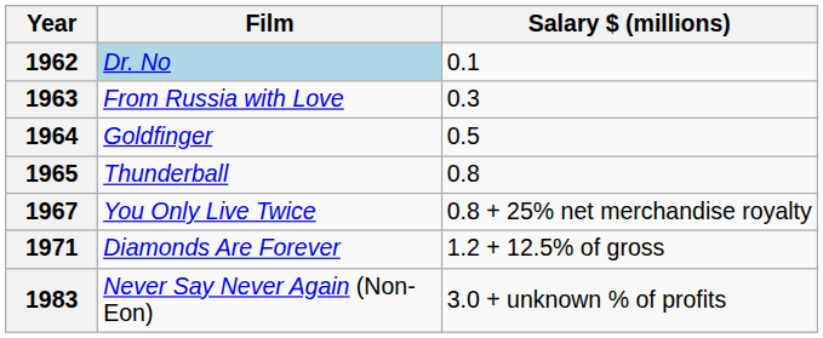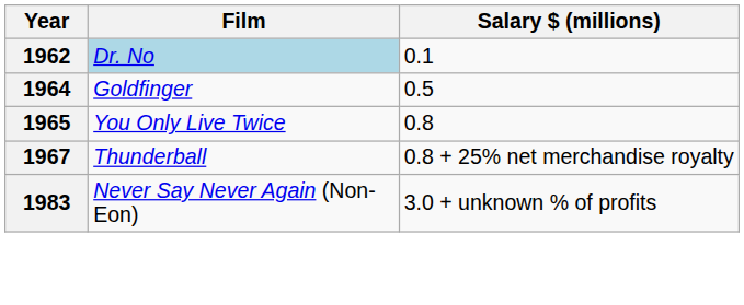- row: 1963 | From Russia with Love | 0.3
1965 | Film: Thunderball -> You Only Live Twice
1967 | Film: You Only Live Twice -> Thunderball
- row: 1971 | Diamonds Are Forever | 1.2 + 12.5% of gross
